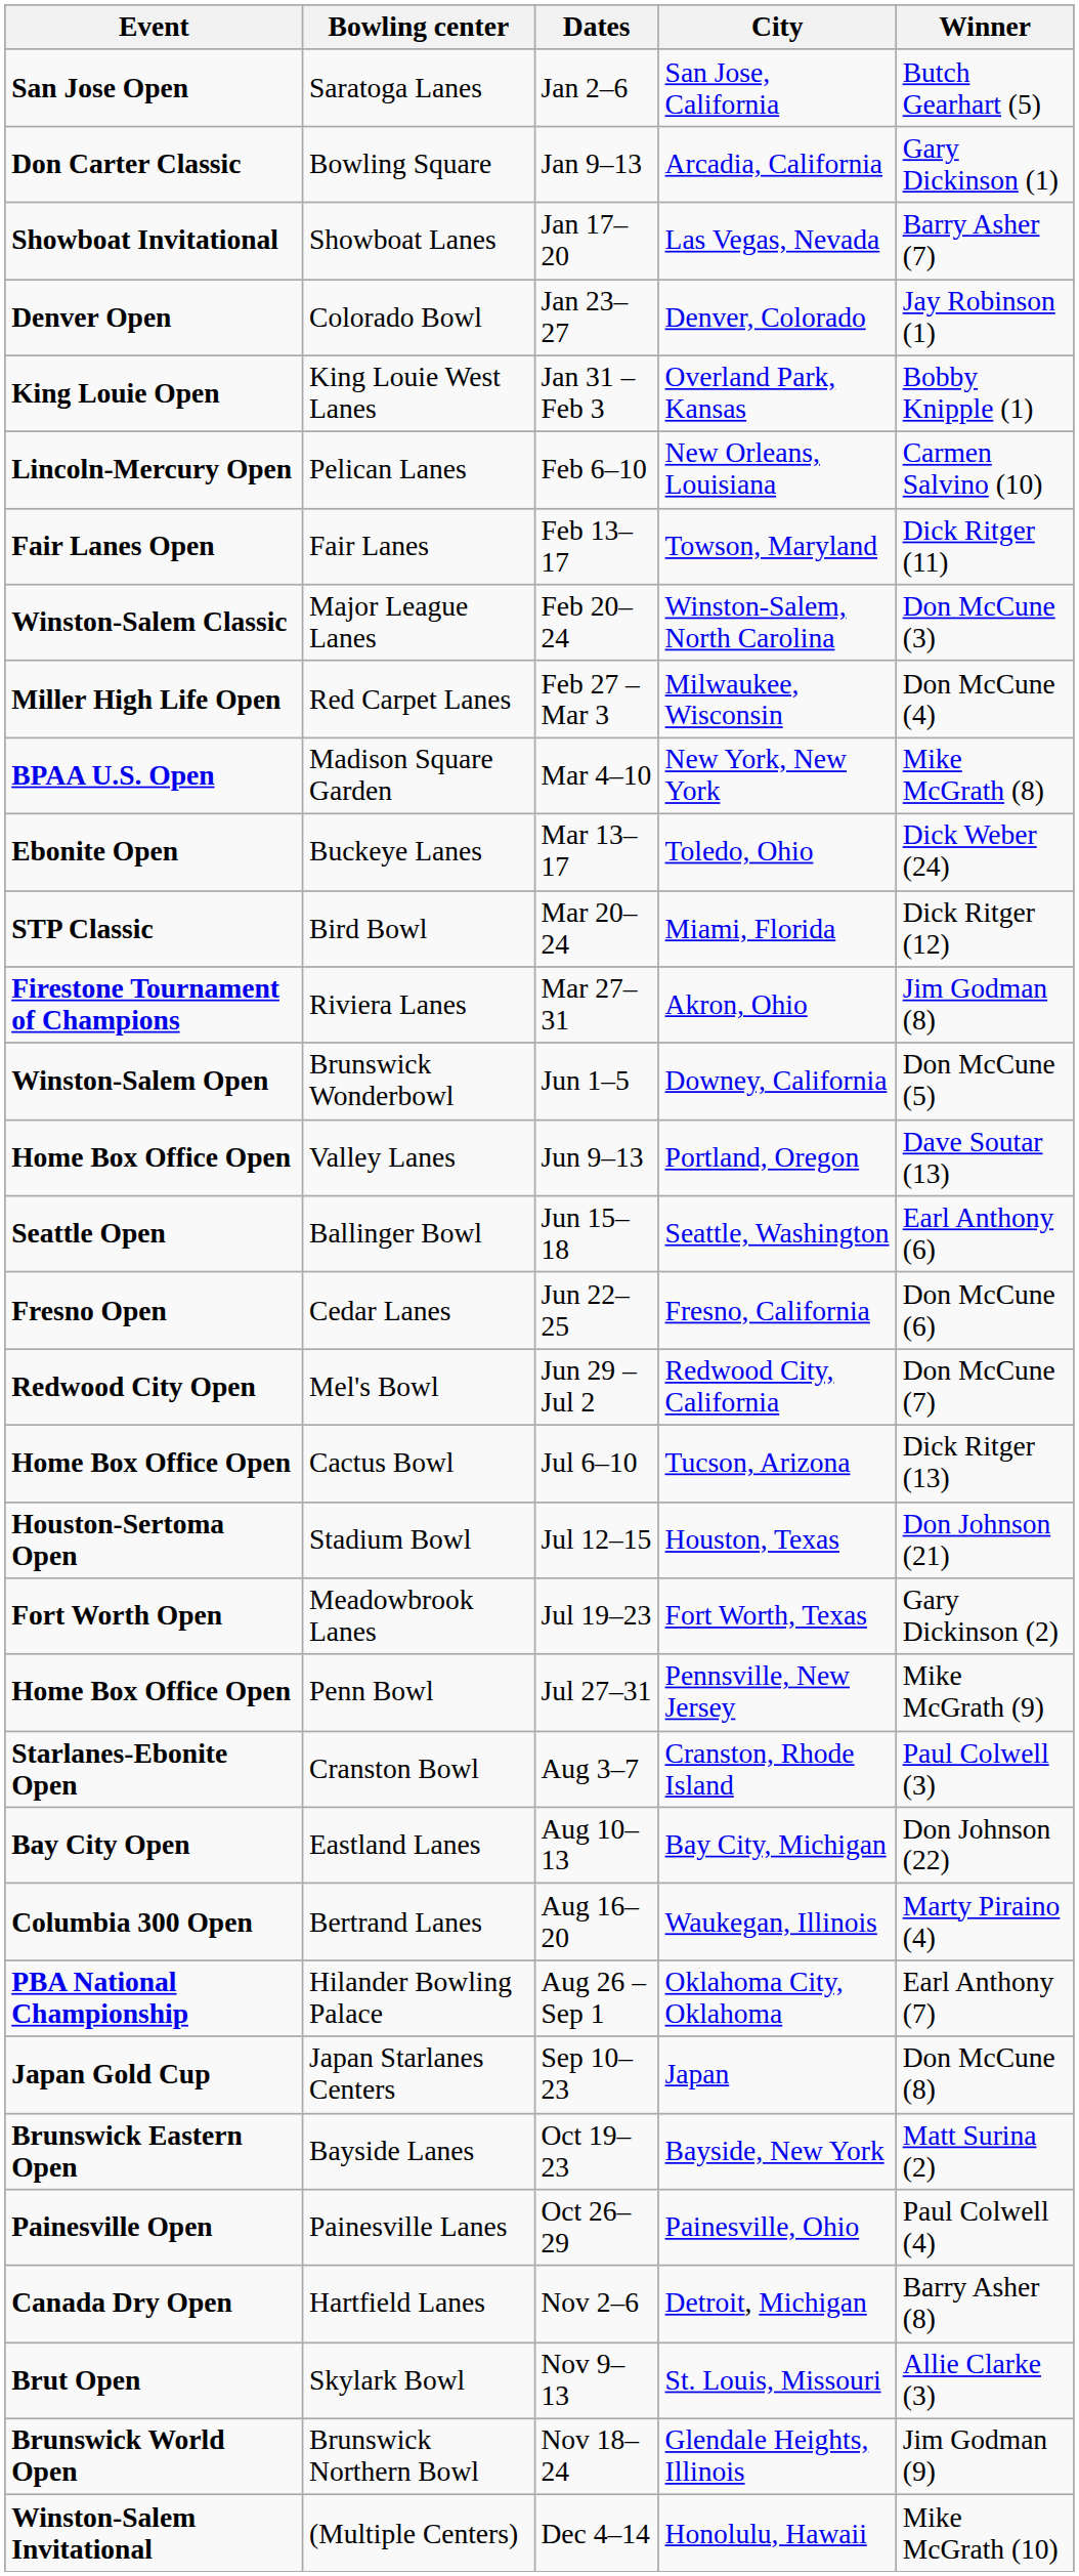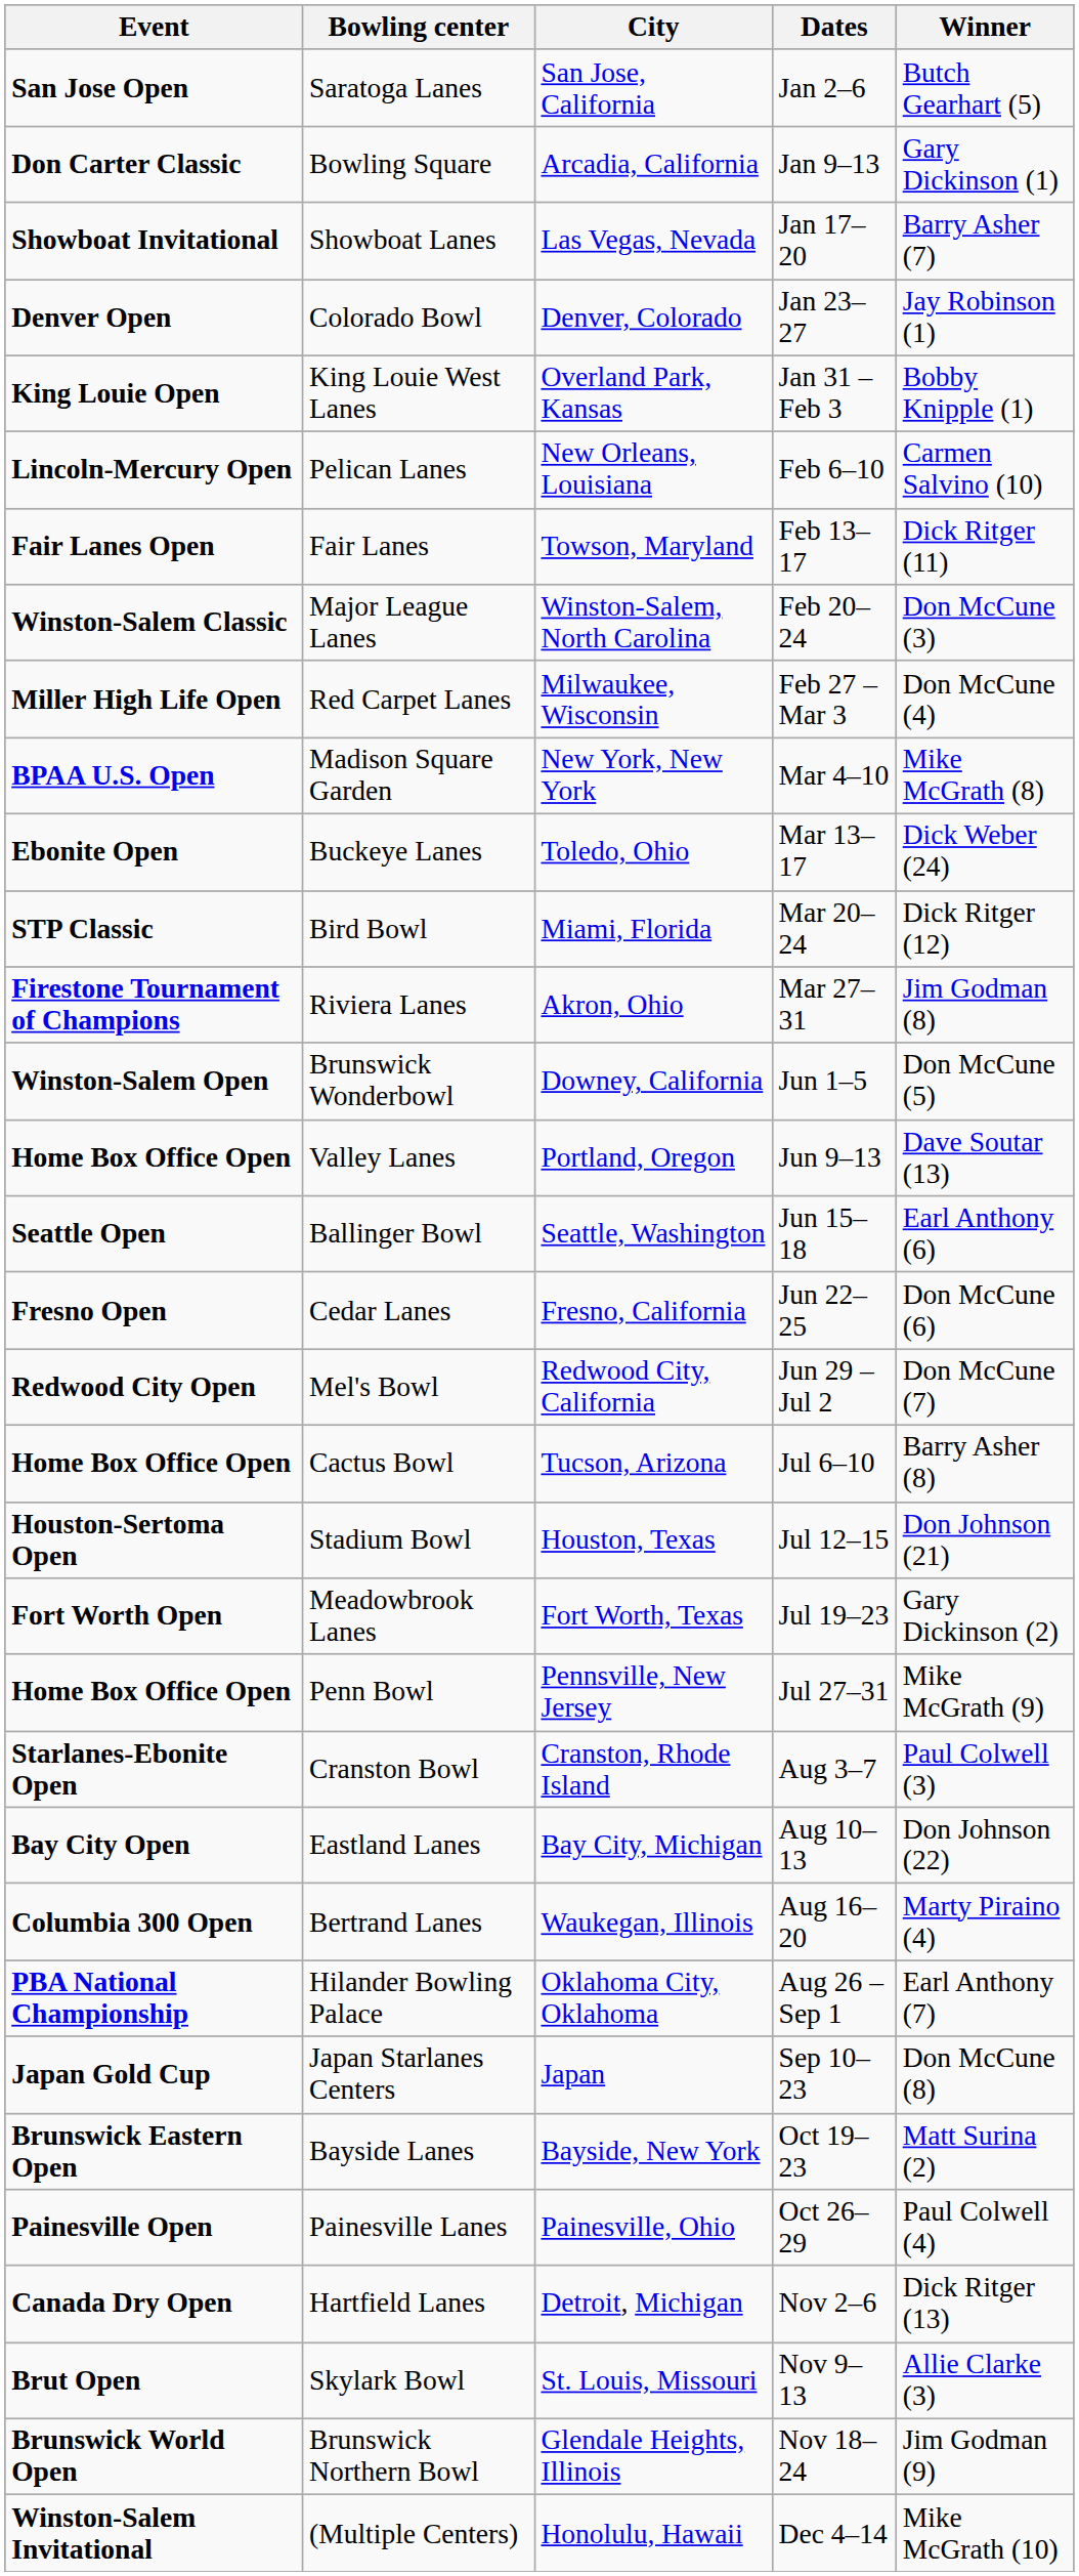columns swapped: City <-> Dates
Cactus Bowl | Winner: Dick Ritger (13) -> Barry Asher (8)
Hartfield Lanes | Winner: Barry Asher (8) -> Dick Ritger (13)
